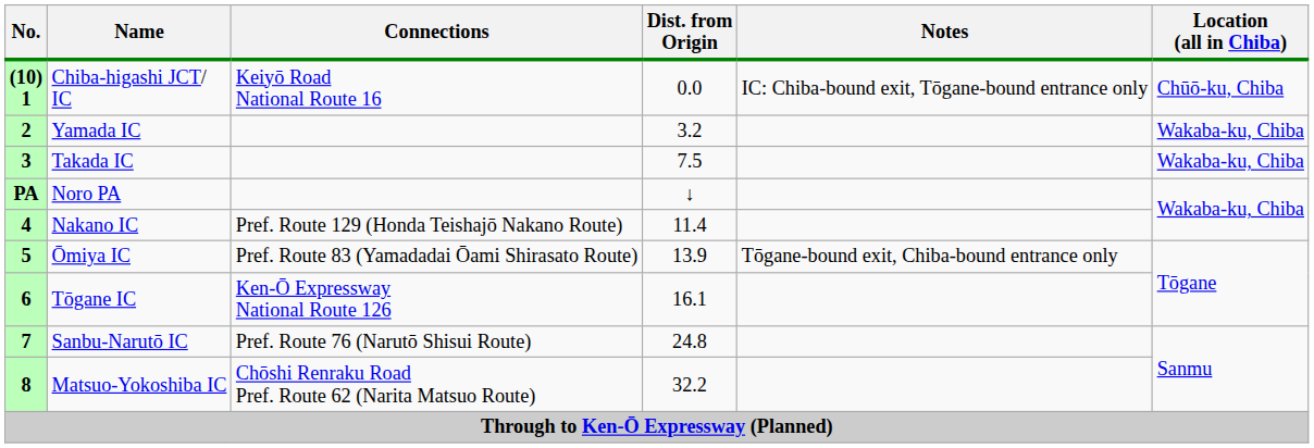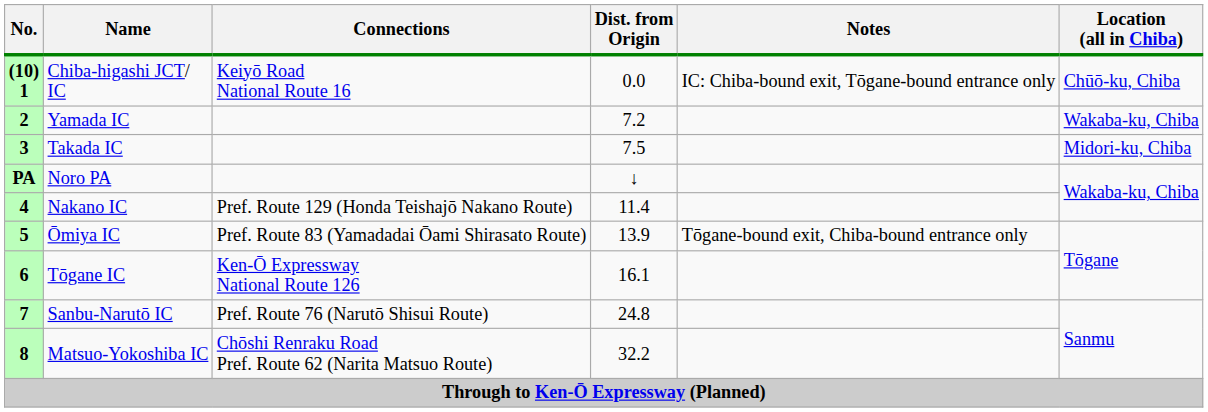2 | Dist. from Origin: 3.2 -> 7.2
3 | Location (all in Chiba): Wakaba-ku, Chiba -> Midori-ku, Chiba
